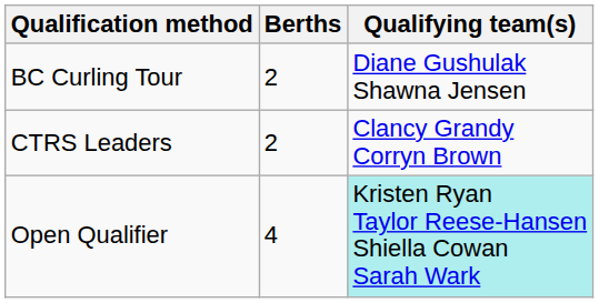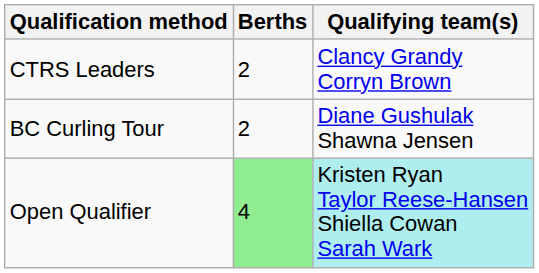rows swapped: CTRS Leaders <-> BC Curling Tour
Open Qualifier | Berths: no background -> lightgreen background
